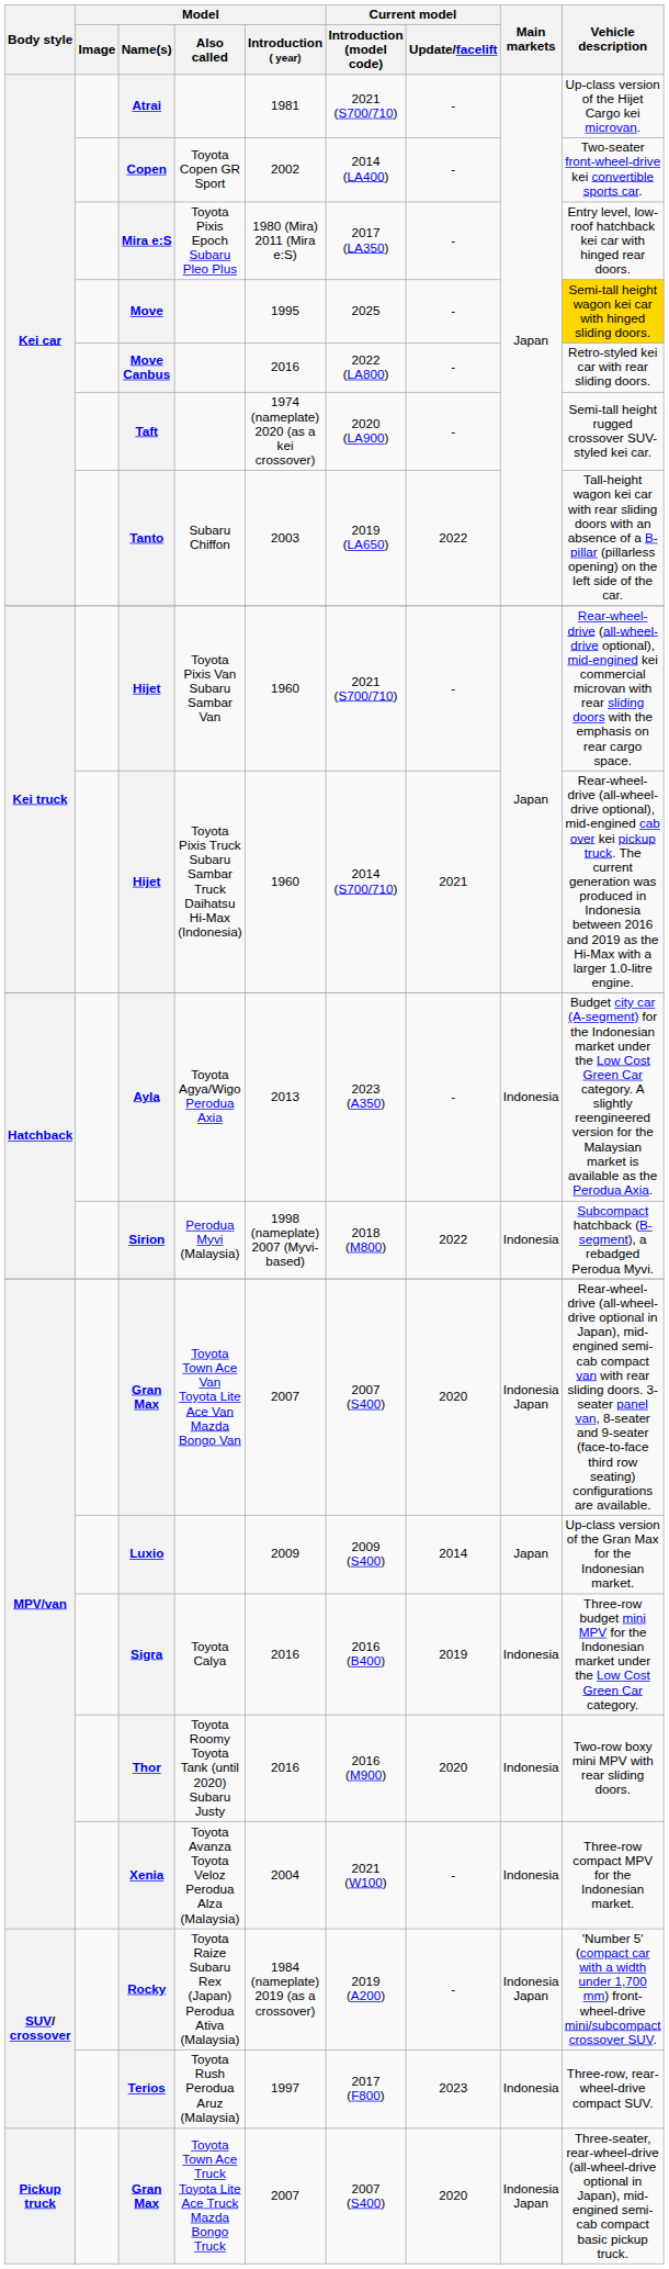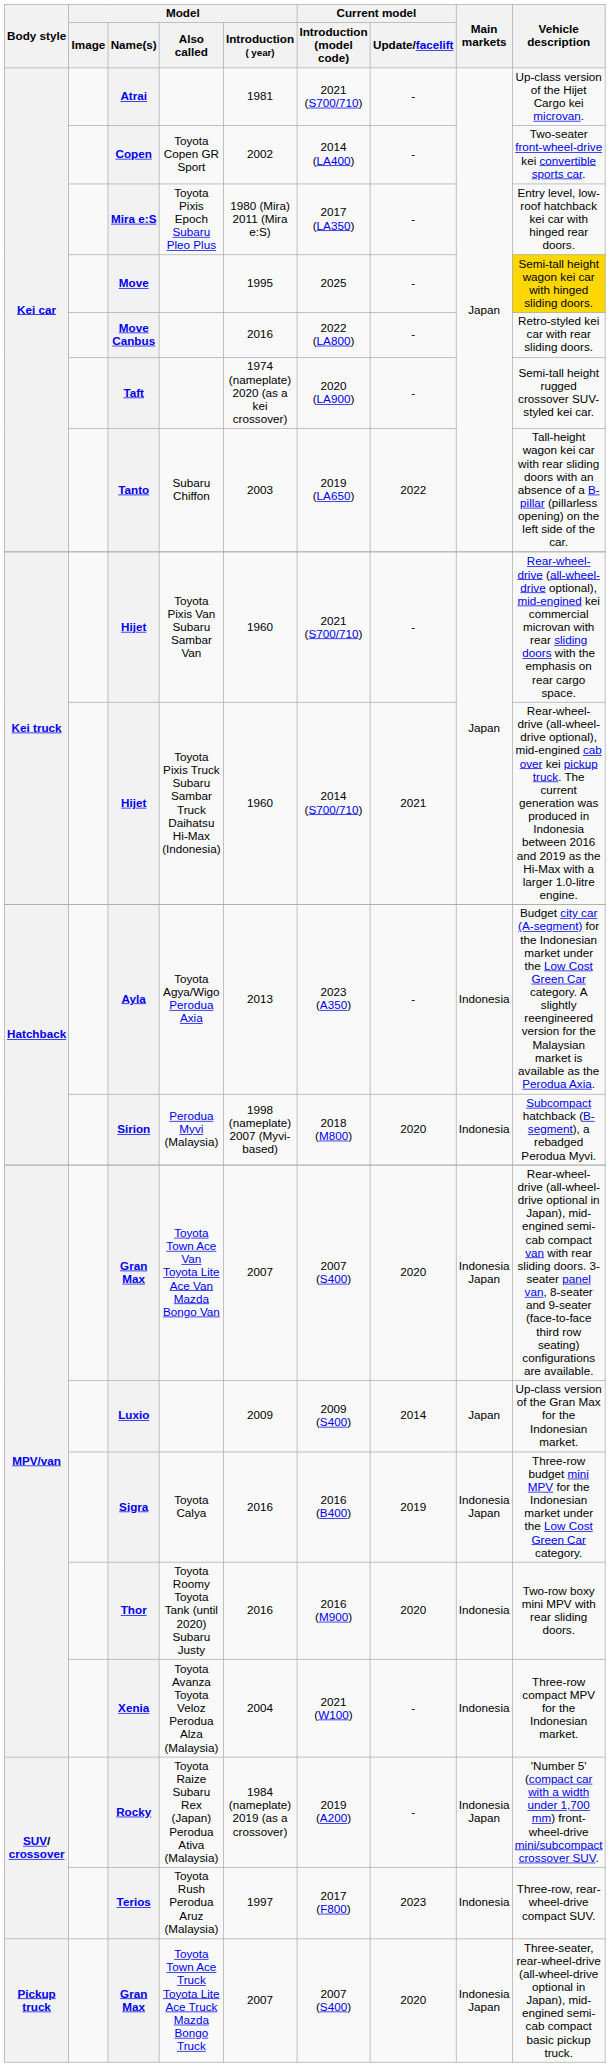Sirion | Current model / Update/facelift: 2022 -> 2020
Sigra | Main markets: Indonesia -> Indonesia Japan
